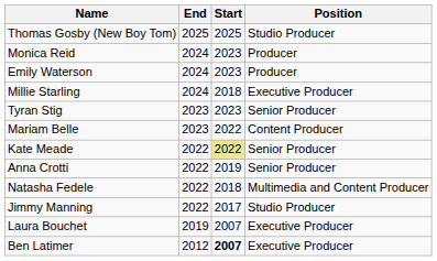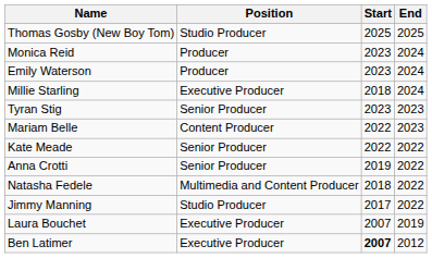columns swapped: Position <-> End
Kate Meade | Start: khaki background -> no background
